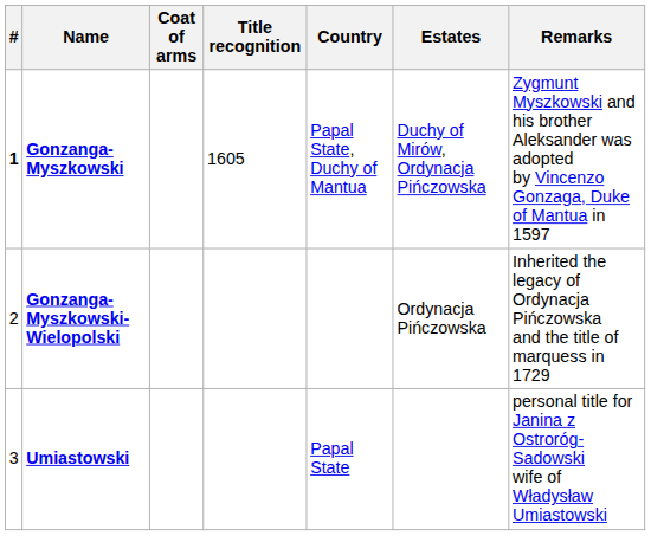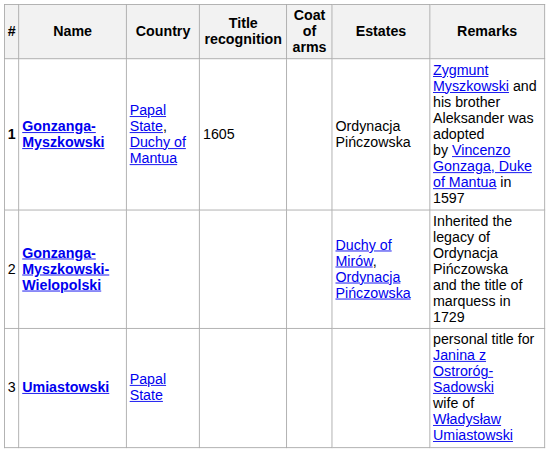columns swapped: Coat of arms <-> Country
Gonzanga-Myszkowski | Estates: Duchy of Mirów, Ordynacja Pińczowska -> Ordynacja Pińczowska
Gonzanga-Myszkowski-Wielopolski | Estates: Ordynacja Pińczowska -> Duchy of Mirów, Ordynacja Pińczowska
